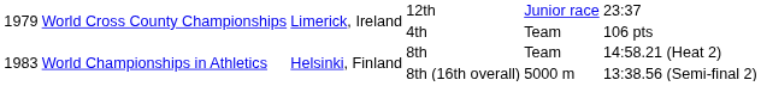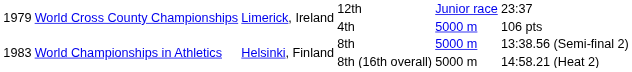4th | column 5: Team -> 5000 m
8th | column 5: Team -> 5000 m
8th | column 6: 14:58.21 (Heat 2) -> 13:38.56 (Semi-final 2)
8th (16th overall) | column 6: 13:38.56 (Semi-final 2) -> 14:58.21 (Heat 2)
